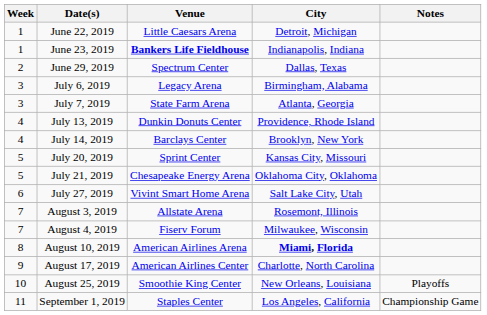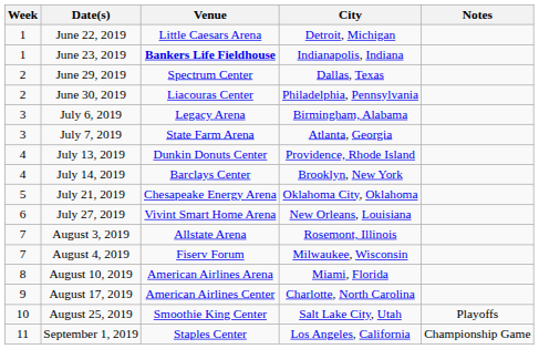+ row: 2 | June 30, 2019 | Liacouras Center | Philadelphia, Pennsylvania
- row: 5 | July 20, 2019 | Sprint Center | Kansas City, Missouri
July 27, 2019 | City: Salt Lake City, Utah -> New Orleans, Louisiana
August 10, 2019 | City: bold -> normal
August 25, 2019 | City: New Orleans, Louisiana -> Salt Lake City, Utah
